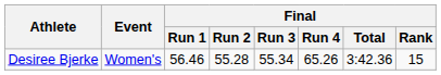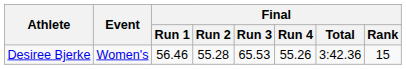Desiree Bjerke | Final / Run 3: 55.34 -> 65.53
Desiree Bjerke | Final / Run 4: 65.26 -> 55.26
